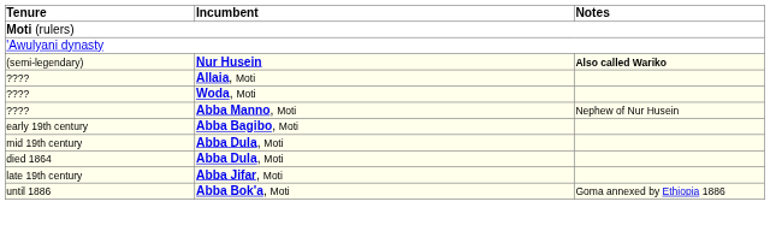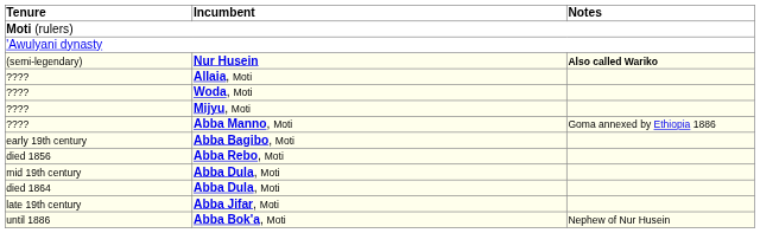+ row: ???? | Mijyu, Moti
Abba Manno, Moti | Notes: Nephew of Nur Husein -> Goma annexed by Ethiopia 1886
+ row: died 1856 | Abba Rebo, Moti
Abba Bok'a, Moti | Notes: Goma annexed by Ethiopia 1886 -> Nephew of Nur Husein
